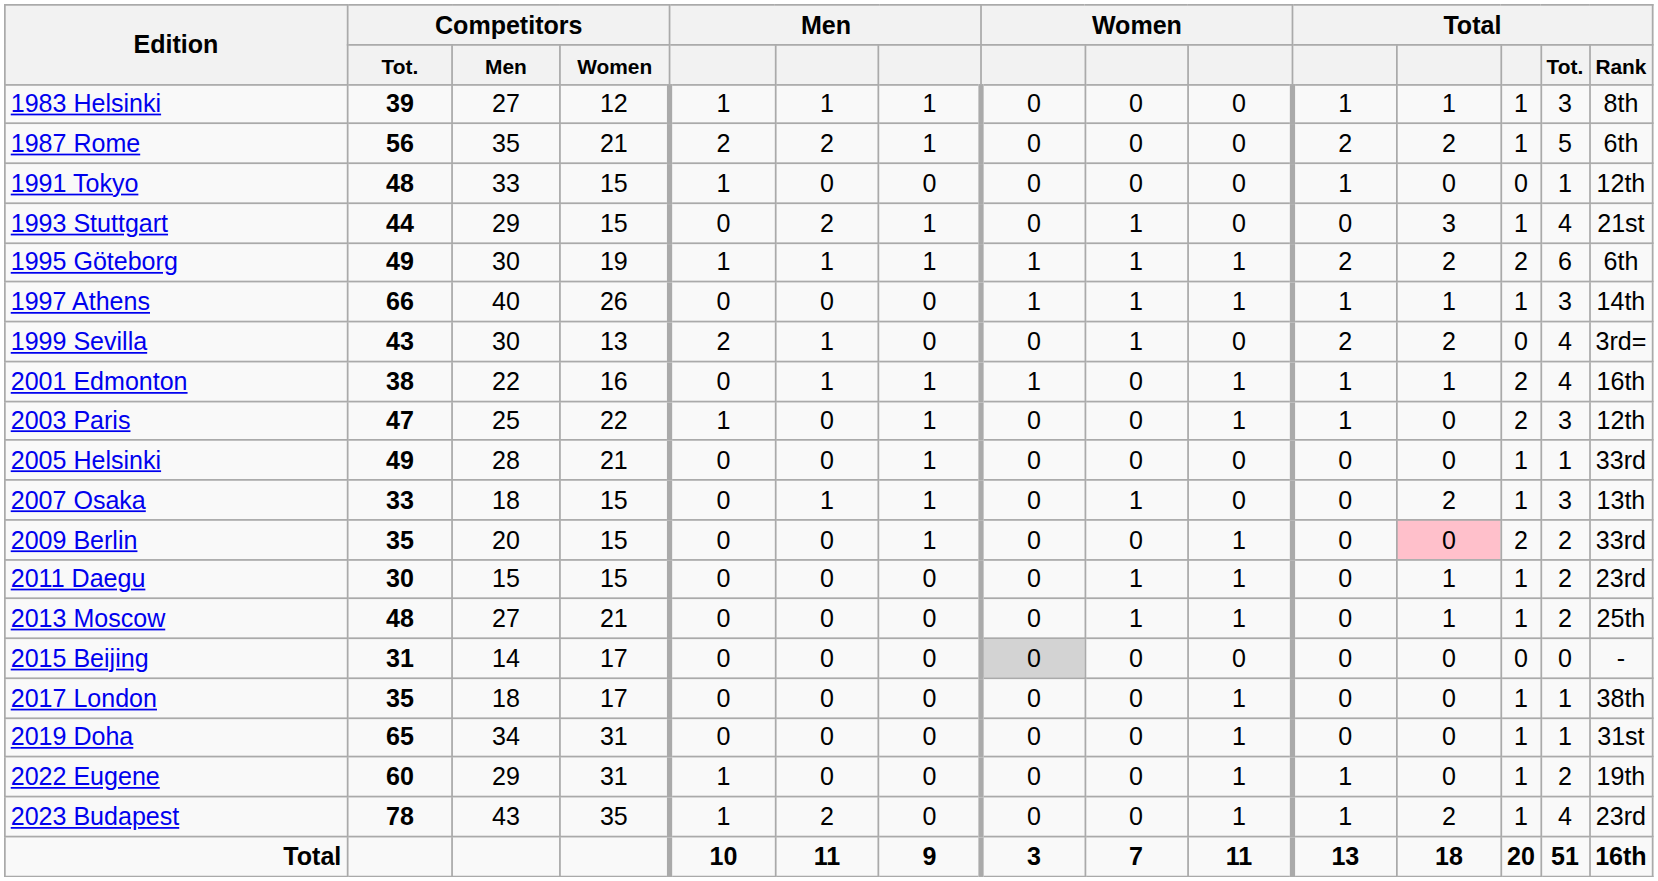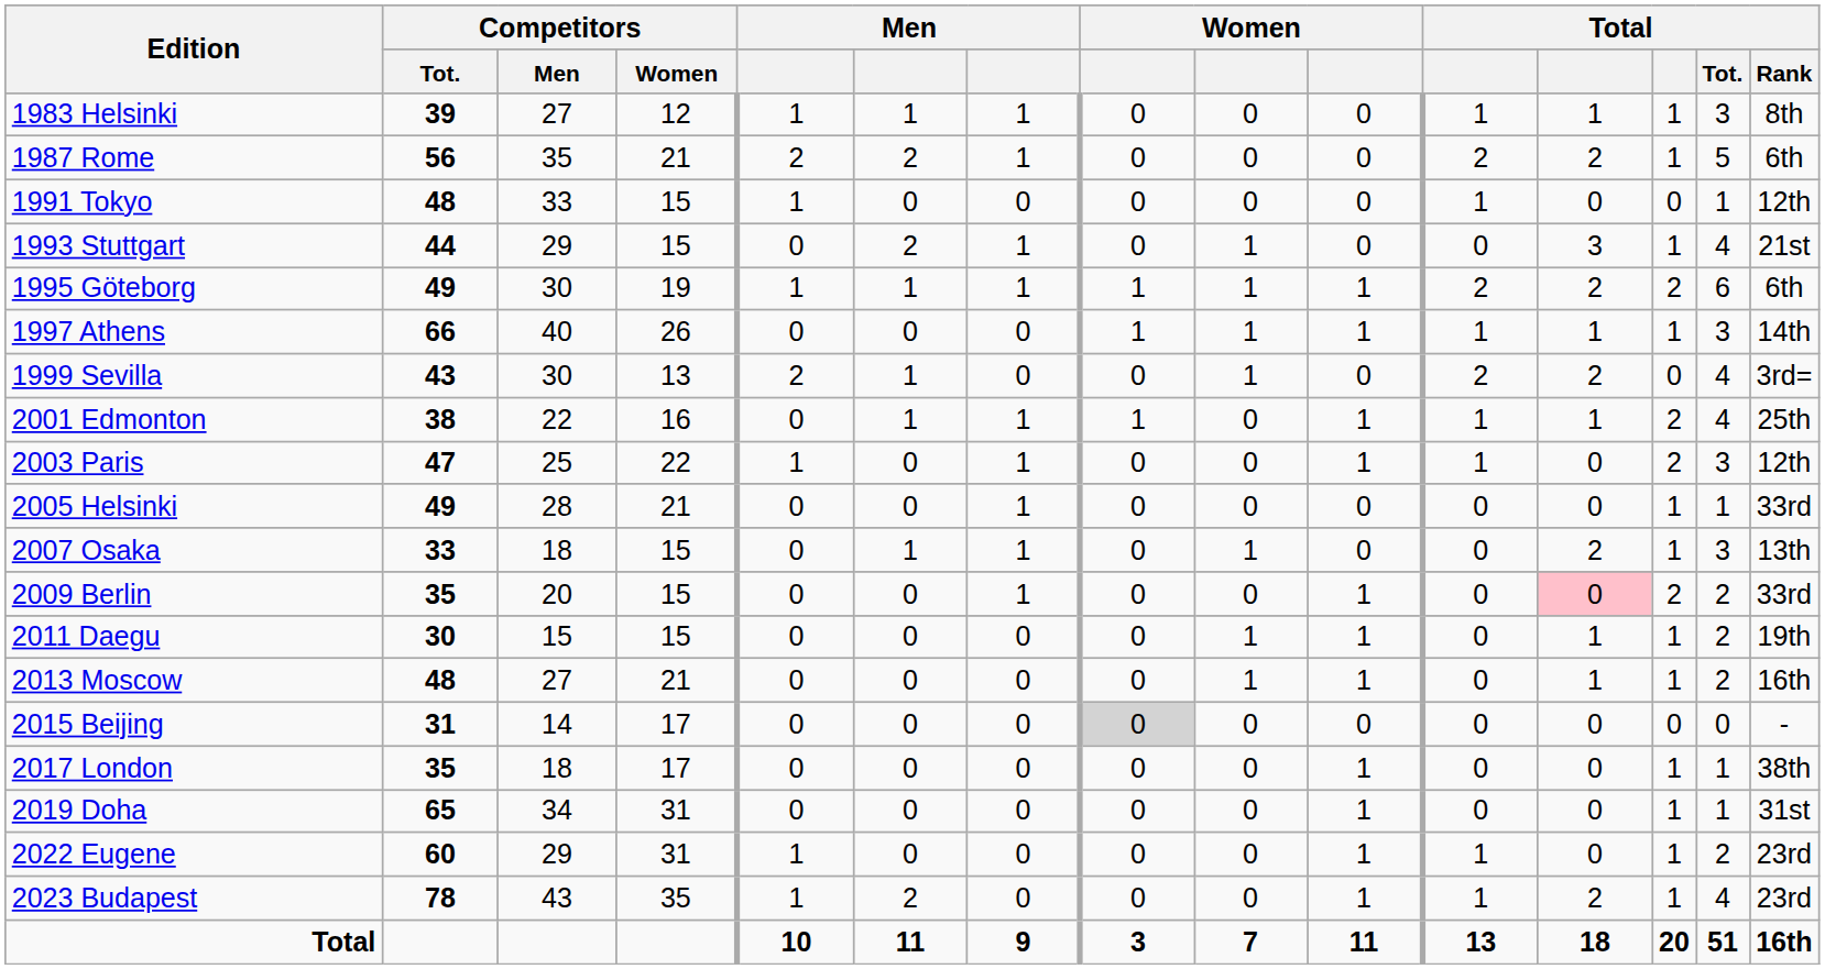2001 Edmonton | Total / Rank: 16th -> 25th
2011 Daegu | Total / Rank: 23rd -> 19th
2013 Moscow | Total / Rank: 25th -> 16th
2022 Eugene | Total / Rank: 19th -> 23rd
